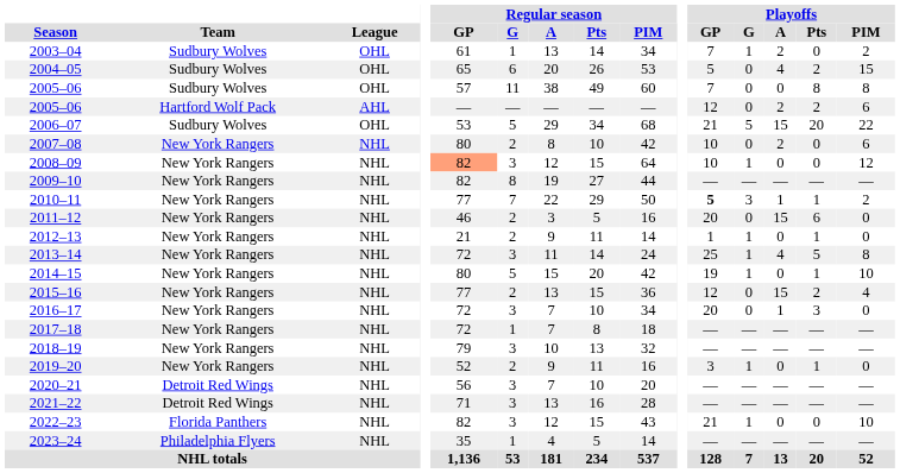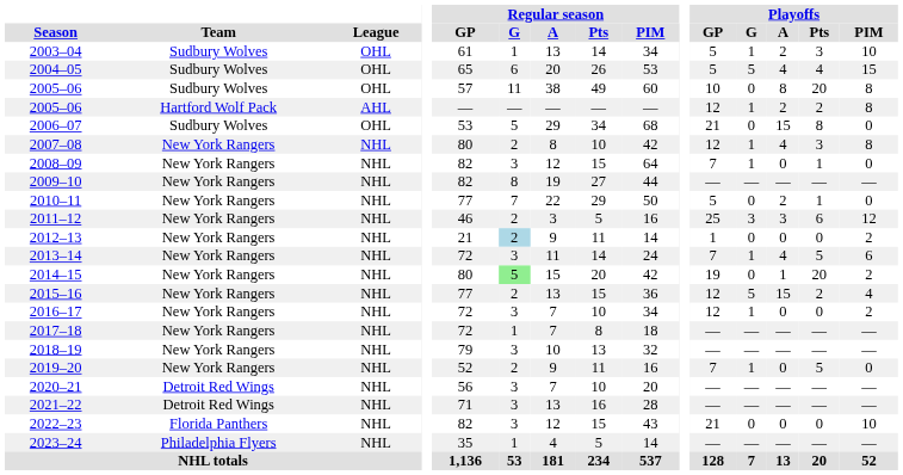2003–04 | Playoffs / GP: 7 -> 5
2003–04 | Playoffs / Pts: 0 -> 3
2003–04 | Playoffs / PIM: 2 -> 10
2004–05 | Playoffs / G: 0 -> 5
2004–05 | Playoffs / Pts: 2 -> 4
2005–06 / Sudbury Wolves | Playoffs / GP: 7 -> 10
2005–06 / Sudbury Wolves | Playoffs / A: 0 -> 8
2005–06 / Sudbury Wolves | Playoffs / Pts: 8 -> 20
2005–06 / Hartford Wolf Pack | Playoffs / G: 0 -> 1
2005–06 / Hartford Wolf Pack | Playoffs / PIM: 6 -> 8
2006–07 | Playoffs / G: 5 -> 0
2006–07 | Playoffs / Pts: 20 -> 8
2006–07 | Playoffs / PIM: 22 -> 0
2007–08 | Playoffs / GP: 10 -> 12
2007–08 | Playoffs / G: 0 -> 1
2007–08 | Playoffs / A: 2 -> 4
2007–08 | Playoffs / Pts: 0 -> 3
2007–08 | Playoffs / PIM: 6 -> 8
2008–09 | Regular season / GP: lightsalmon background -> no background
2008–09 | Playoffs / GP: 10 -> 7
2008–09 | Playoffs / Pts: 0 -> 1
2008–09 | Playoffs / PIM: 12 -> 0
2010–11 | Playoffs / GP: bold -> normal
2010–11 | Playoffs / G: 3 -> 0
2010–11 | Playoffs / A: 1 -> 2
2010–11 | Playoffs / PIM: 2 -> 0
2011–12 | Playoffs / GP: 20 -> 25
2011–12 | Playoffs / G: 0 -> 3
2011–12 | Playoffs / A: 15 -> 3
2011–12 | Playoffs / PIM: 0 -> 12
2012–13 | Regular season / G: no background -> lightblue background
2012–13 | Playoffs / G: 1 -> 0
2012–13 | Playoffs / Pts: 1 -> 0
2012–13 | Playoffs / PIM: 0 -> 2
2013–14 | Playoffs / GP: 25 -> 7
2013–14 | Playoffs / PIM: 8 -> 6
2014–15 | Regular season / G: no background -> lightgreen background
2014–15 | Playoffs / G: 1 -> 0
2014–15 | Playoffs / A: 0 -> 1
2014–15 | Playoffs / Pts: 1 -> 20
2014–15 | Playoffs / PIM: 10 -> 2
2015–16 | Playoffs / G: 0 -> 5
2016–17 | Playoffs / GP: 20 -> 12
2016–17 | Playoffs / G: 0 -> 1
2016–17 | Playoffs / A: 1 -> 0
2016–17 | Playoffs / Pts: 3 -> 0
2016–17 | Playoffs / PIM: 0 -> 2
2019–20 | Playoffs / GP: 3 -> 7
2019–20 | Playoffs / Pts: 1 -> 5
2022–23 | Playoffs / G: 1 -> 0
